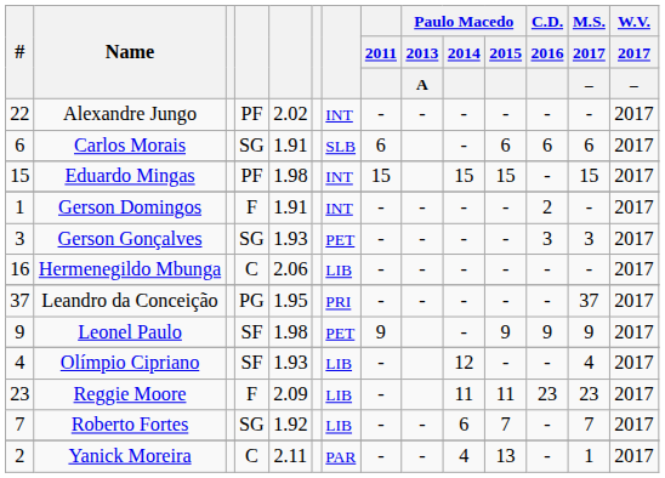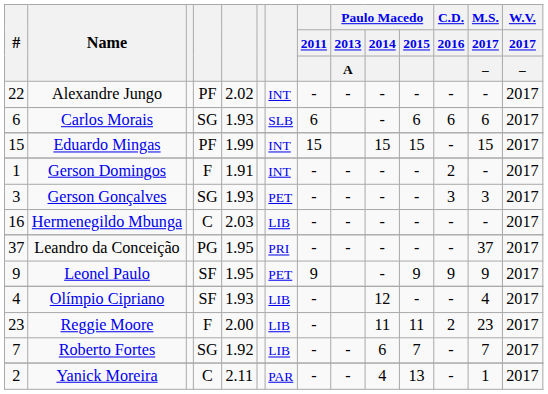Carlos Morais | column 5: 1.91 -> 1.93
Eduardo Mingas | column 5: 1.98 -> 1.99
Hermenegildo Mbunga | column 5: 2.06 -> 2.03
Leonel Paulo | column 5: 1.98 -> 1.95
Reggie Moore | column 5: 2.09 -> 2.00
Reggie Moore | C.D. / 2016: 23 -> 2
